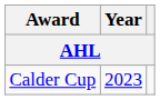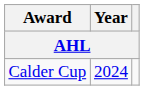Calder Cup | Year: 2023 -> 2024
